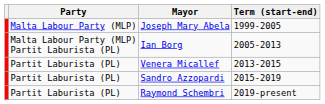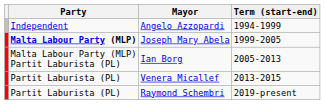+ row: Independent | Angelo Azzopardi | 1994-1999
Joseph Mary Abela | Party: normal -> bold
- row: Partit Laburista (PL) | Sandro Azzopardi | 2015-2019
